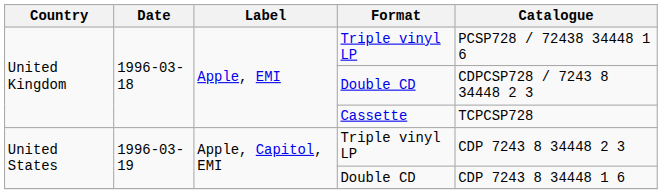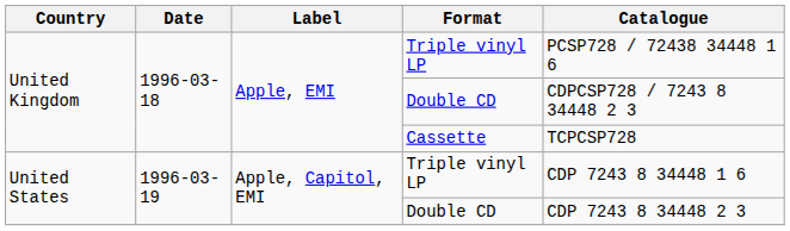United States / Triple vinyl LP | Catalogue: CDP 7243 8 34448 2 3 -> CDP 7243 8 34448 1 6
United States / Double CD | Catalogue: CDP 7243 8 34448 1 6 -> CDP 7243 8 34448 2 3
